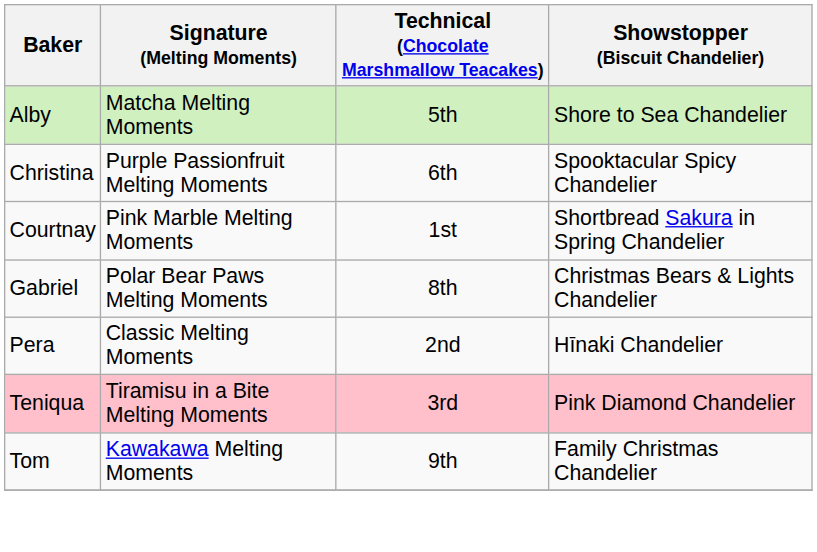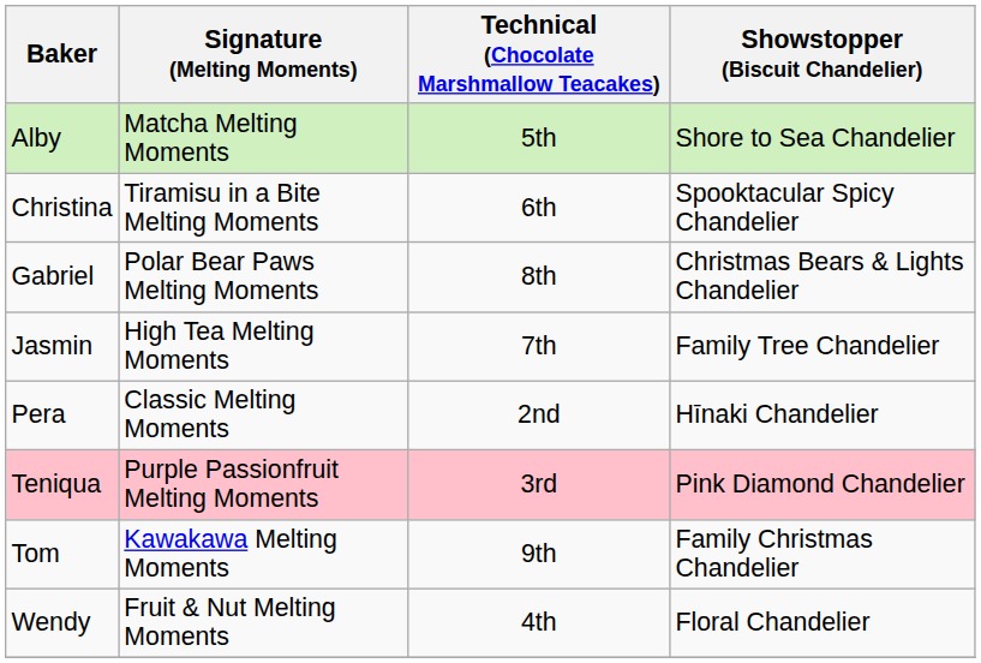Christina | Signature (Melting Moments): Purple Passionfruit Melting Moments -> Tiramisu in a Bite Melting Moments
- row: Courtnay | Pink Marble Melting Moments | 1st | Shortbread Sakura in Spring Chandelier
+ row: Jasmin | High Tea Melting Moments | 7th | Family Tree Chandelier
Teniqua | Signature (Melting Moments): Tiramisu in a Bite Melting Moments -> Purple Passionfruit Melting Moments
+ row: Wendy | Fruit & Nut Melting Moments | 4th | Floral Chandelier
